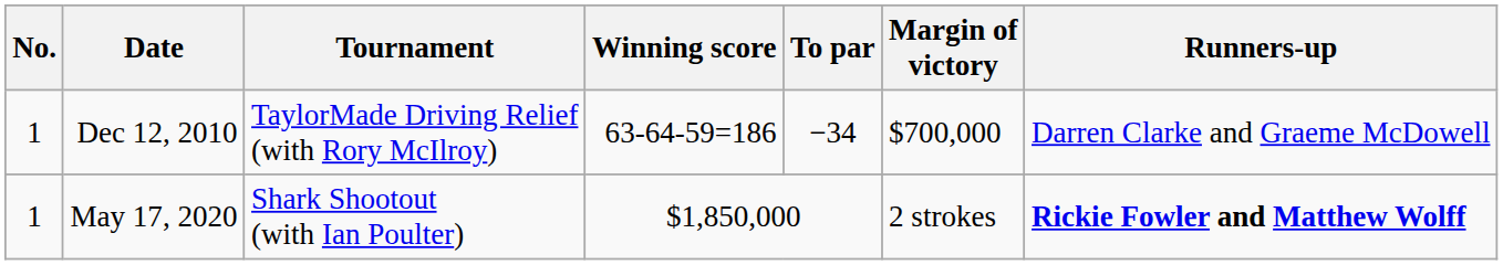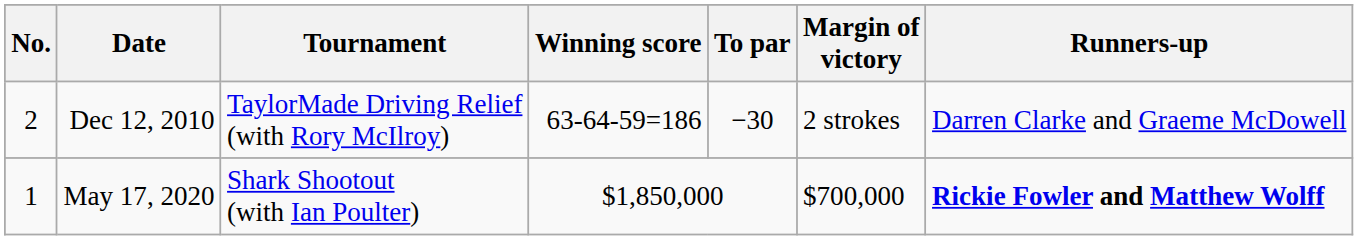Dec 12, 2010 | No.: 1 -> 2
Dec 12, 2010 | To par: −34 -> −30
Dec 12, 2010 | Margin of victory: $700,000 -> 2 strokes
May 17, 2020 | Margin of victory: 2 strokes -> $700,000
